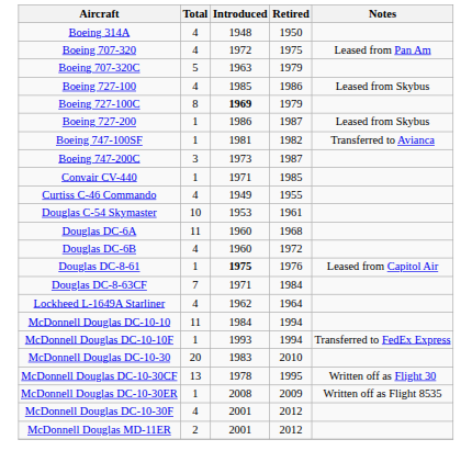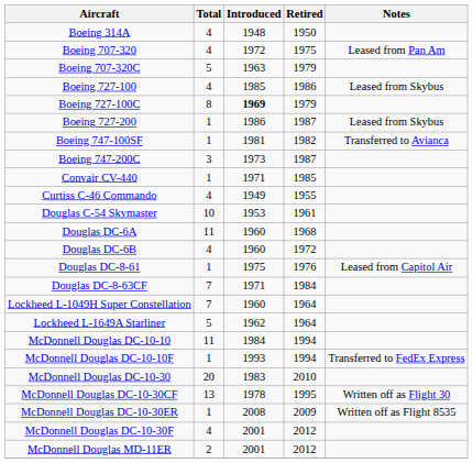Douglas DC-8-61 | Introduced: bold -> normal
+ row: Lockheed L-1049H Super Constellation | 7 | 1960 | 1964
Lockheed L-1649A Starliner | Total: 4 -> 5
